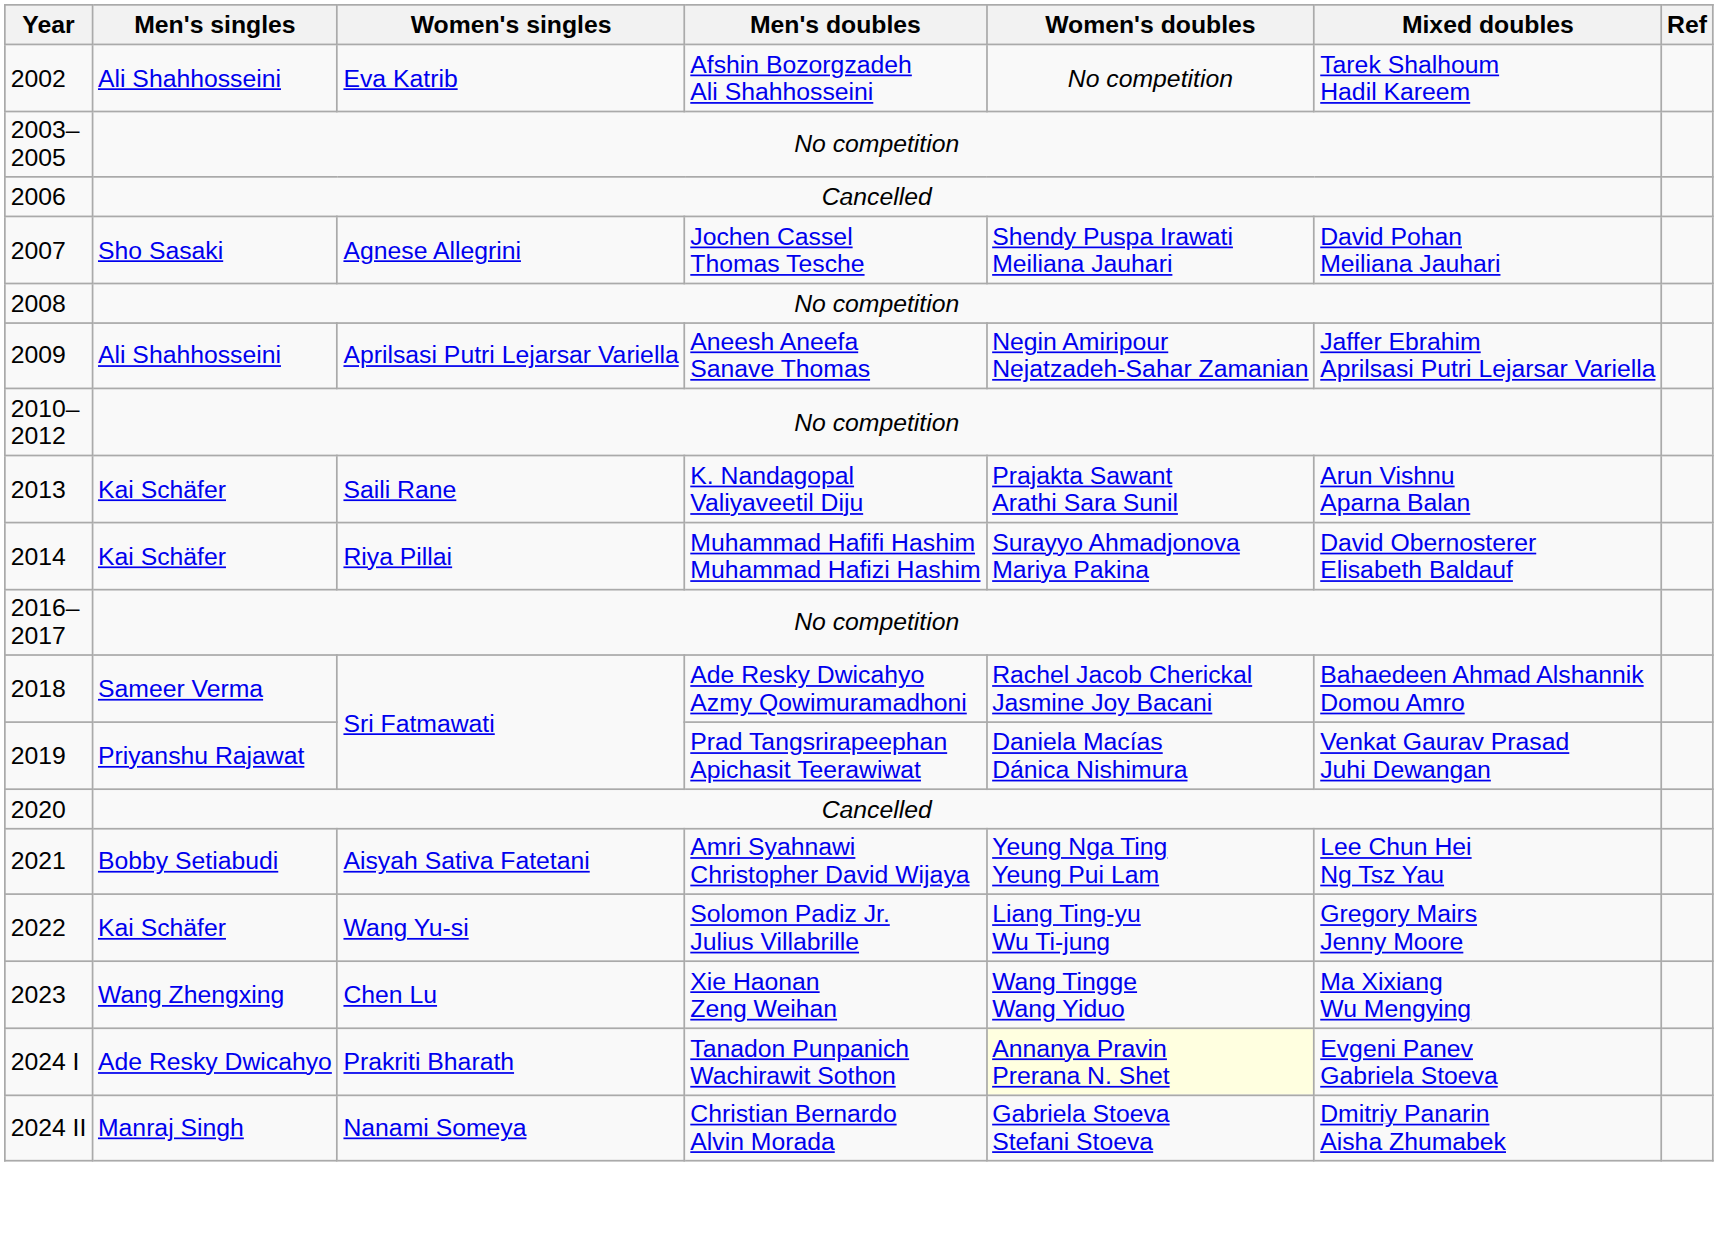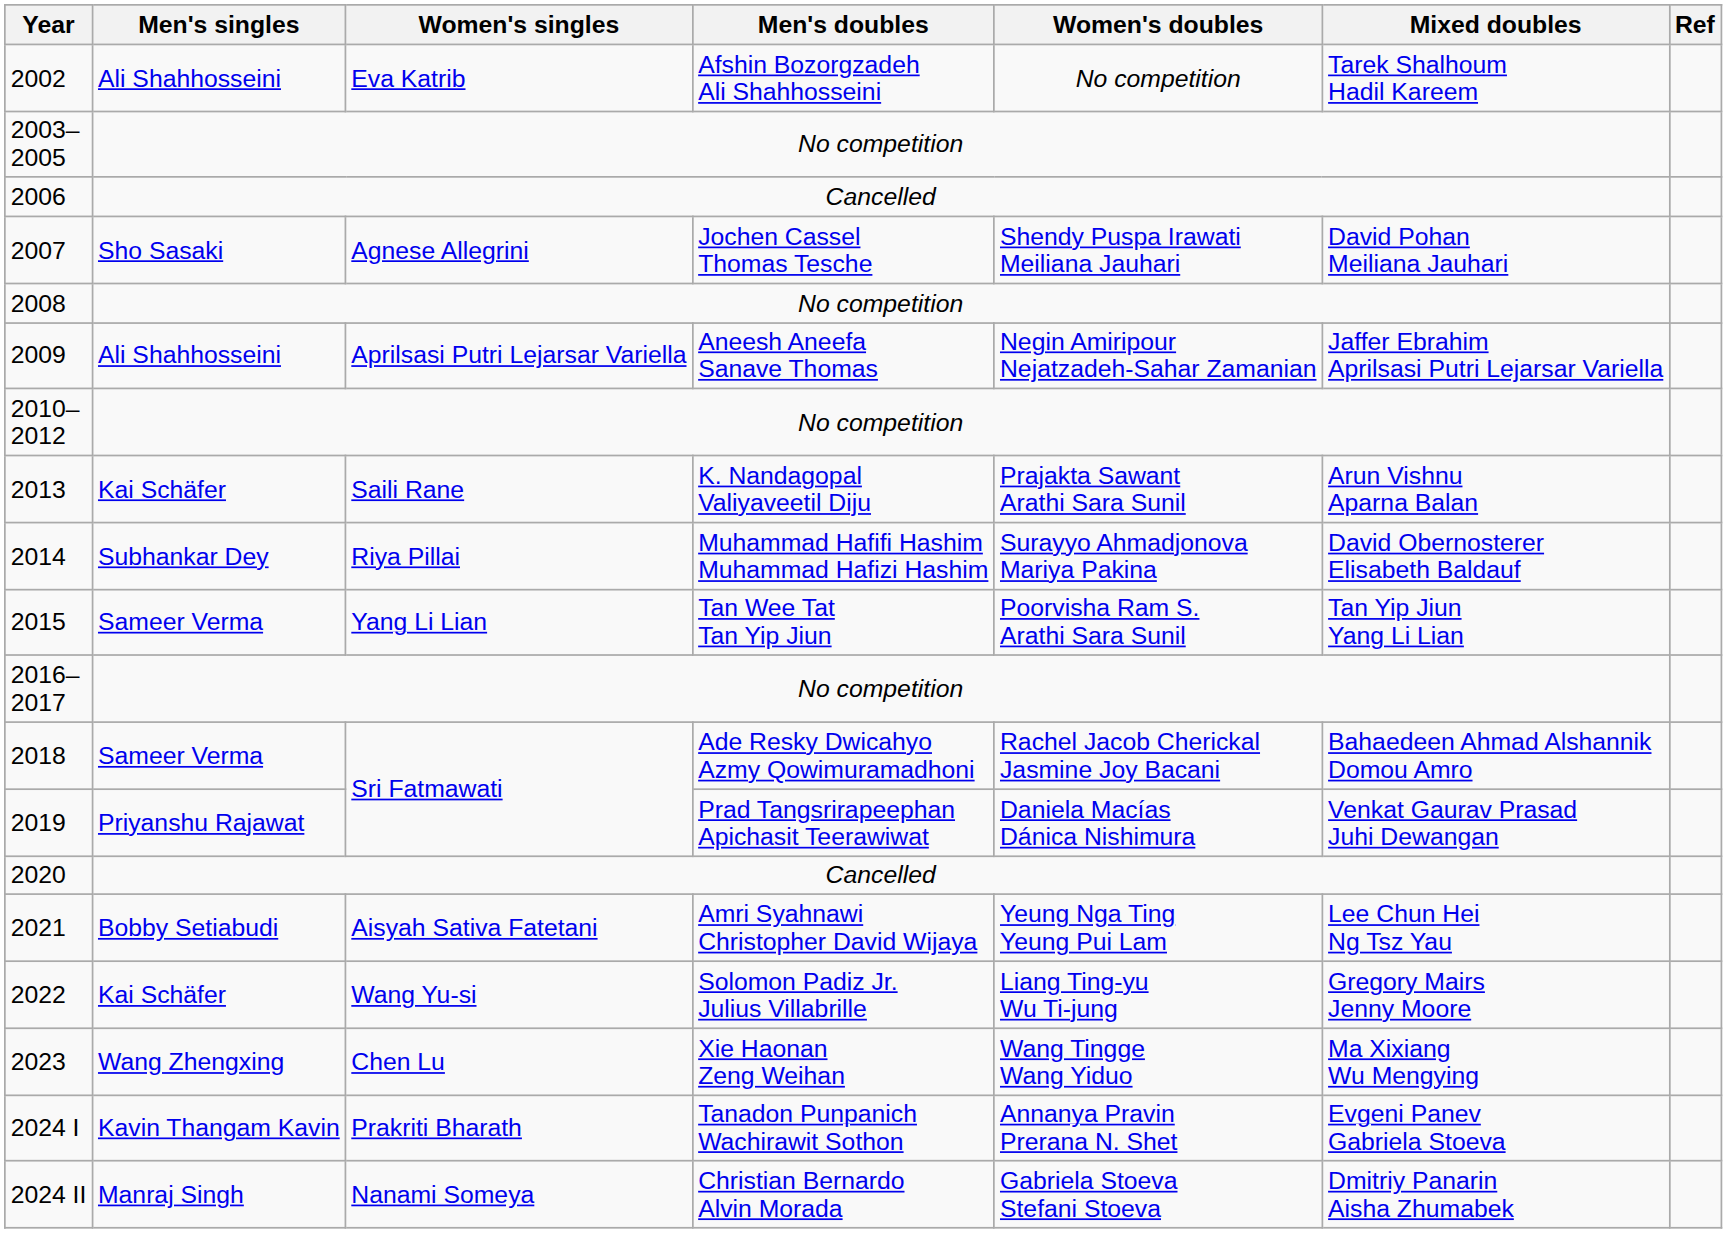2014 | Men's singles: Kai Schäfer -> Subhankar Dey
+ row: 2015 | Sameer Verma | Yang Li Lian | Tan Wee Tat Tan Yip Jiun | Poorvisha Ram S. Arathi Sara Sunil | Tan Yip Jiun Yang Li Lian
2024 I | Men's singles: Ade Resky Dwicahyo -> Kavin Thangam Kavin
2024 I | Women's doubles: lightyellow background -> no background
